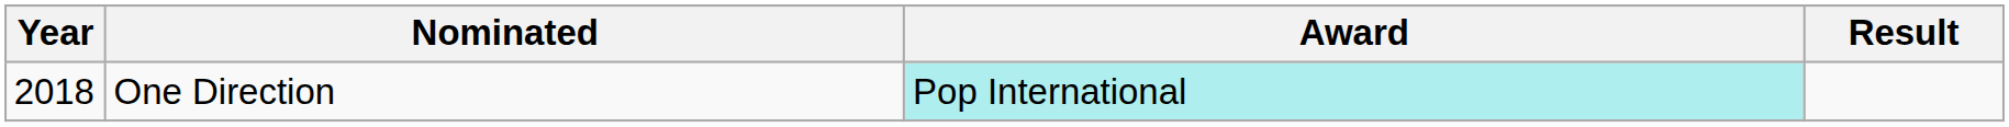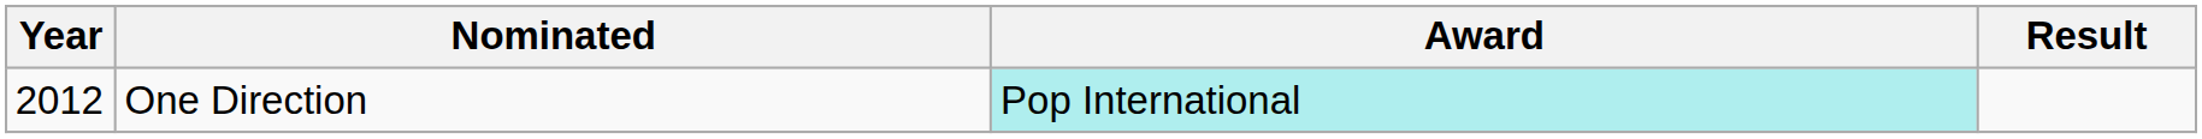One Direction | Year: 2018 -> 2012
